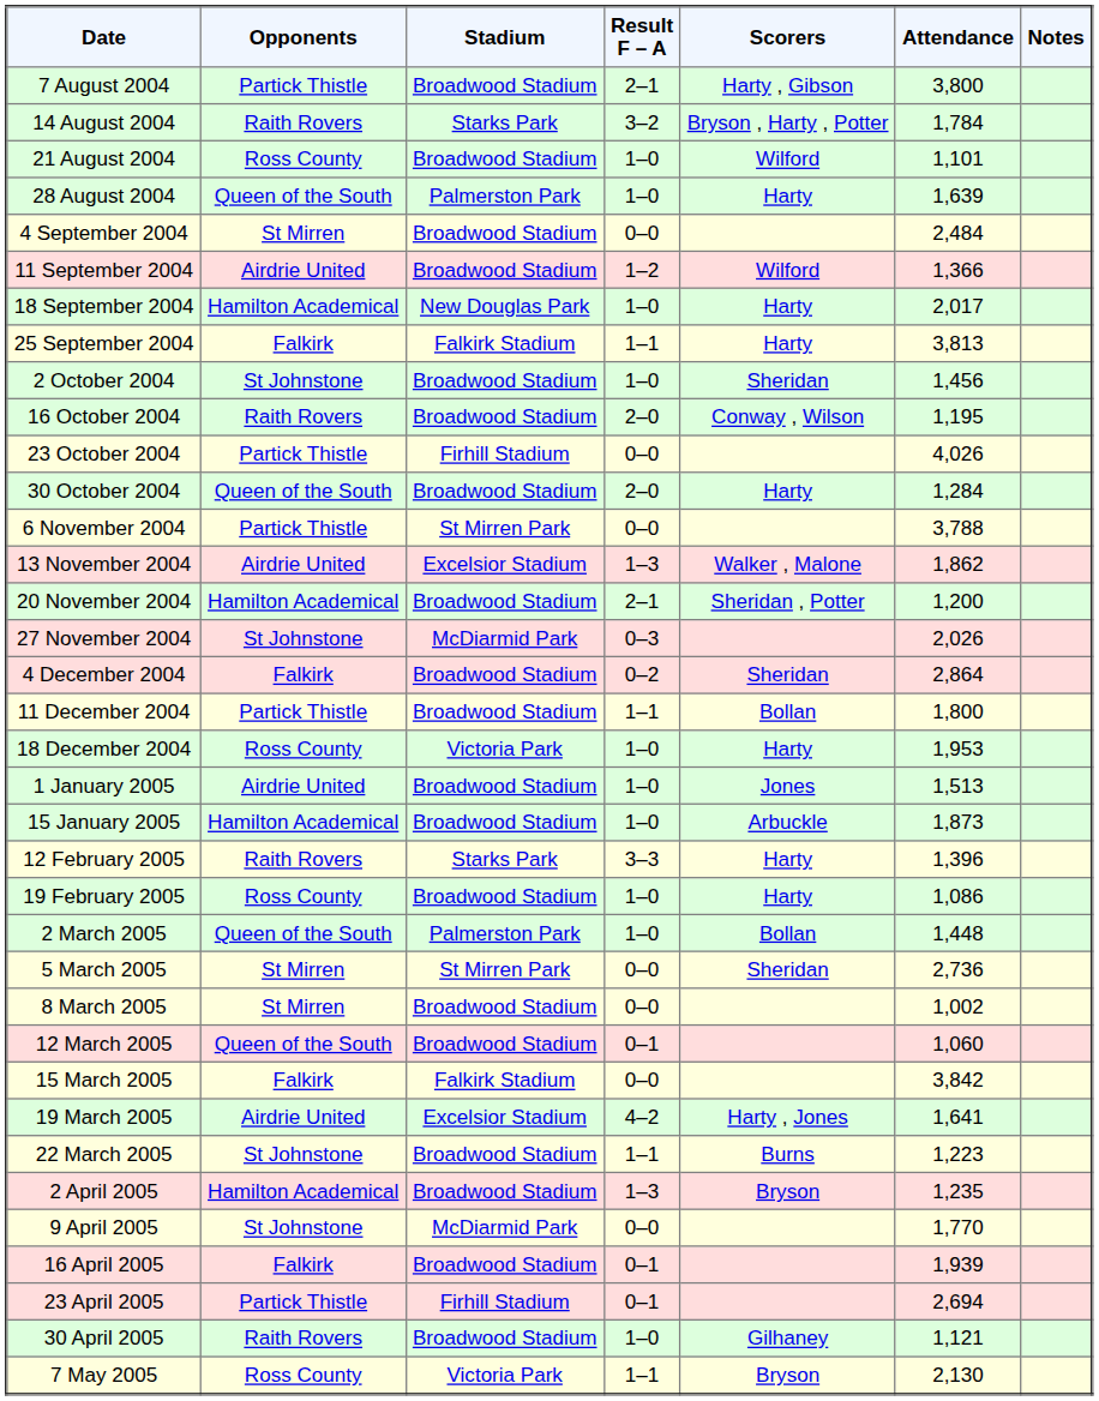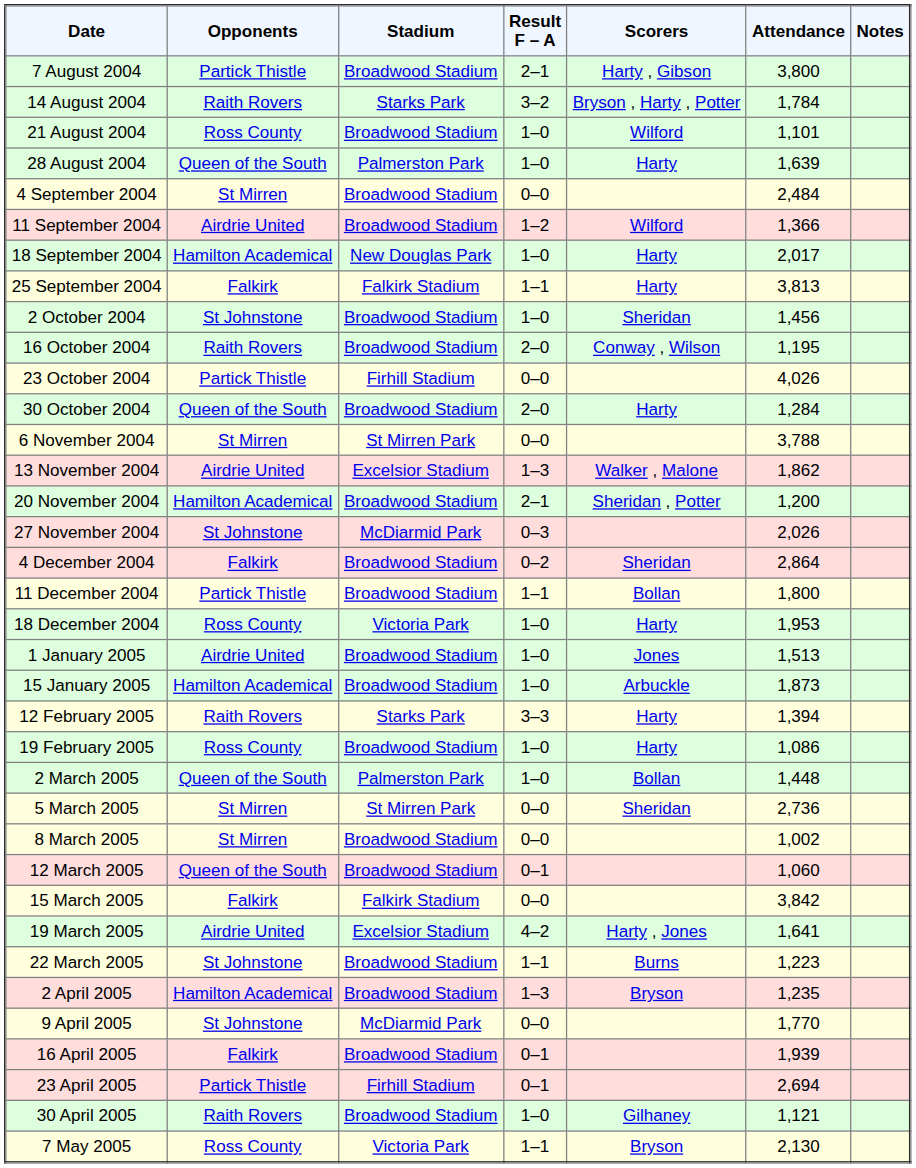6 November 2004 | Opponents: Partick Thistle -> St Mirren
12 February 2005 | Attendance: 1,396 -> 1,394
